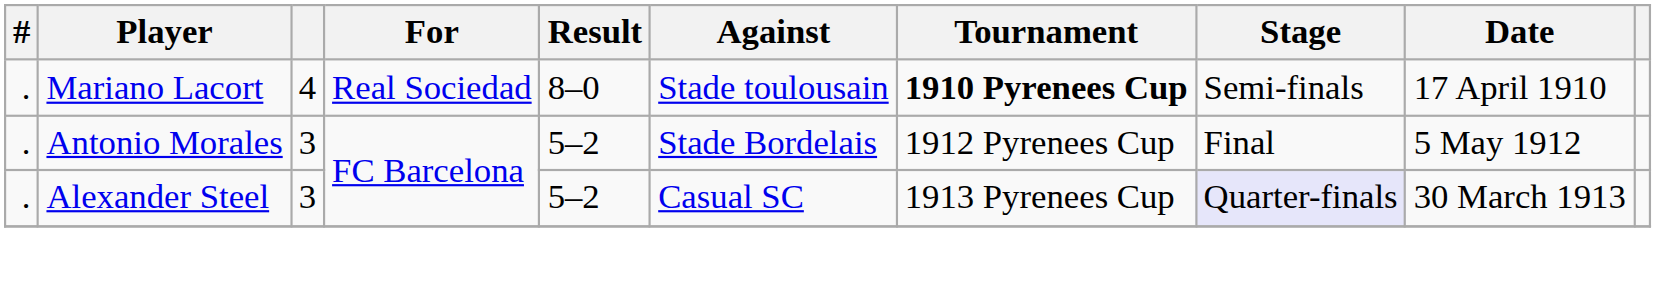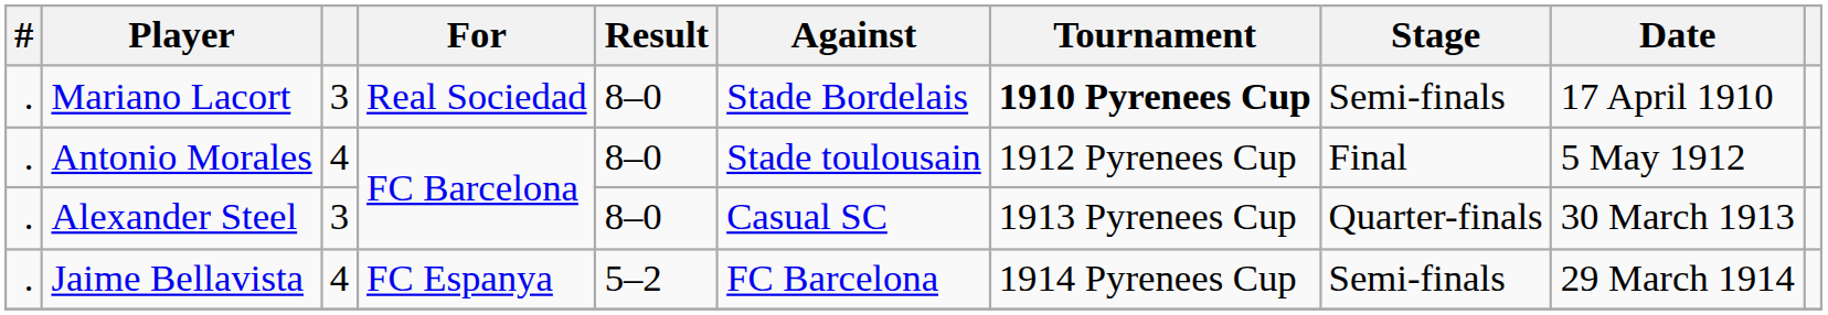Mariano Lacort | column 3: 4 -> 3
Mariano Lacort | Against: Stade toulousain -> Stade Bordelais
Antonio Morales | column 3: 3 -> 4
Antonio Morales | Result: 5–2 -> 8–0
Antonio Morales | Against: Stade Bordelais -> Stade toulousain
Alexander Steel | Result: 5–2 -> 8–0
Alexander Steel | Stage: lavender background -> no background
+ row: . | Jaime Bellavista | 4 | FC Espanya | 5–2 | FC Barcelona | 1914 Pyrenees Cup | Semi-finals | 29 March 1914
